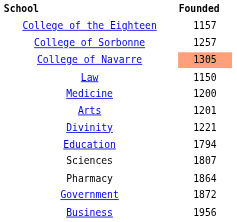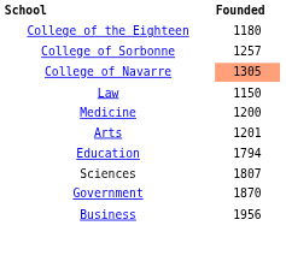College of the Eighteen | Founded: 1157 -> 1180
- row: Divinity | 1221
- row: Pharmacy | 1864
Government | Founded: 1872 -> 1870
